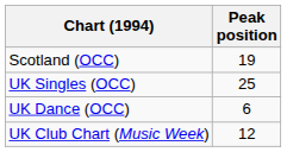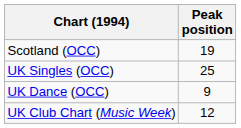UK Dance (OCC) | Peak position: 6 -> 9
